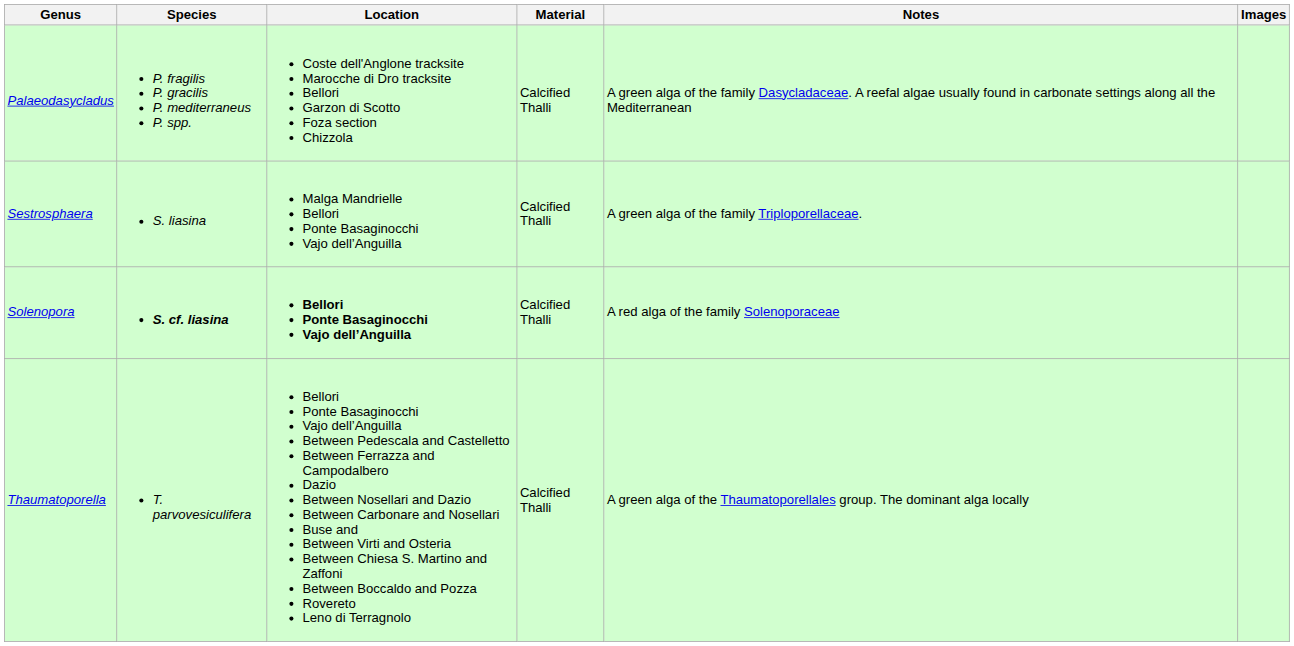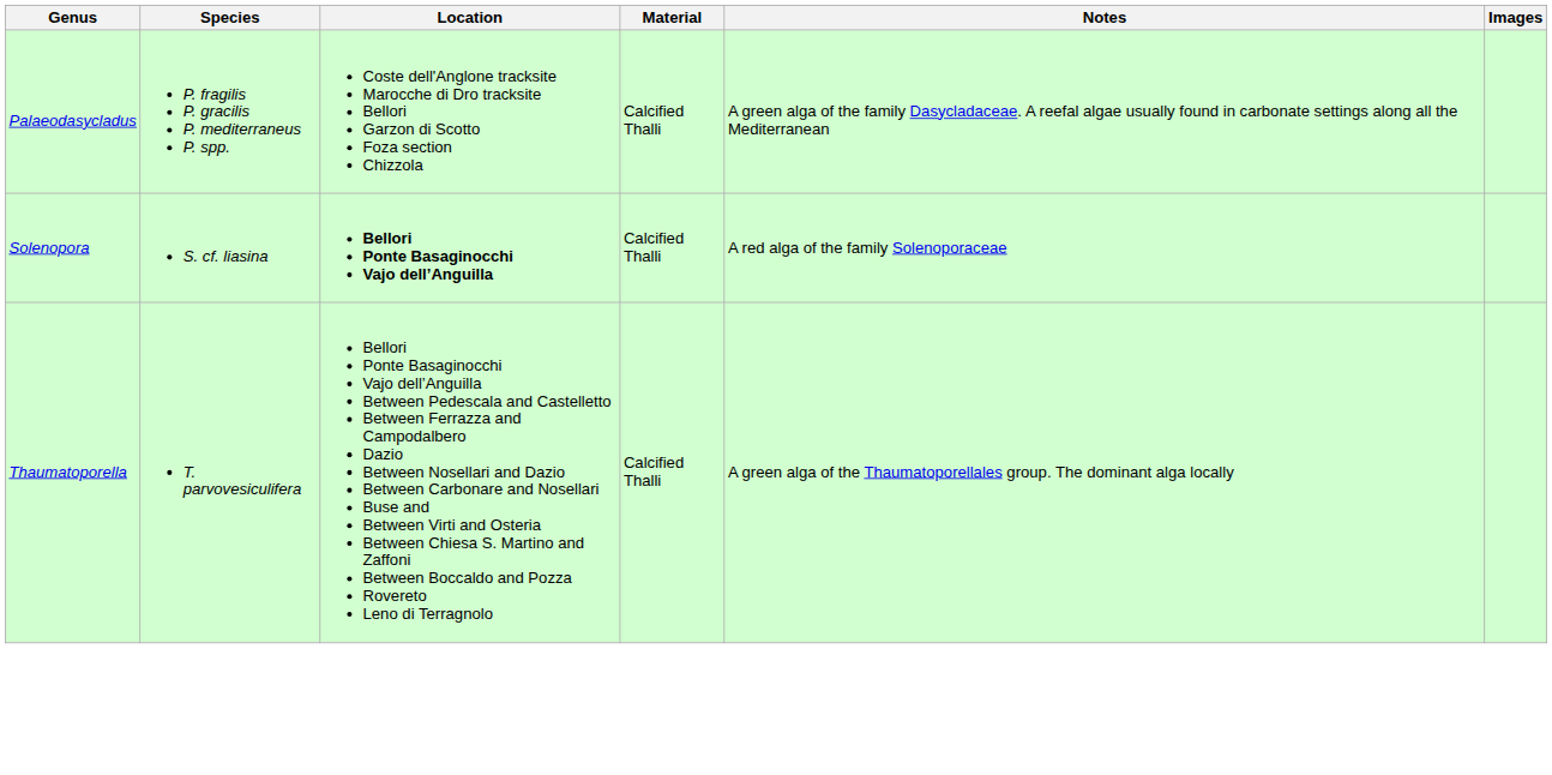- row: Sestrosphaera | S. liasina | Malga Mandrielle Bellori Ponte Basaginocchi Vajo dell’Anguilla | Calcified Thalli | A green alga of the family Triploporellaceae.
Solenopora | Species: bold -> normal
